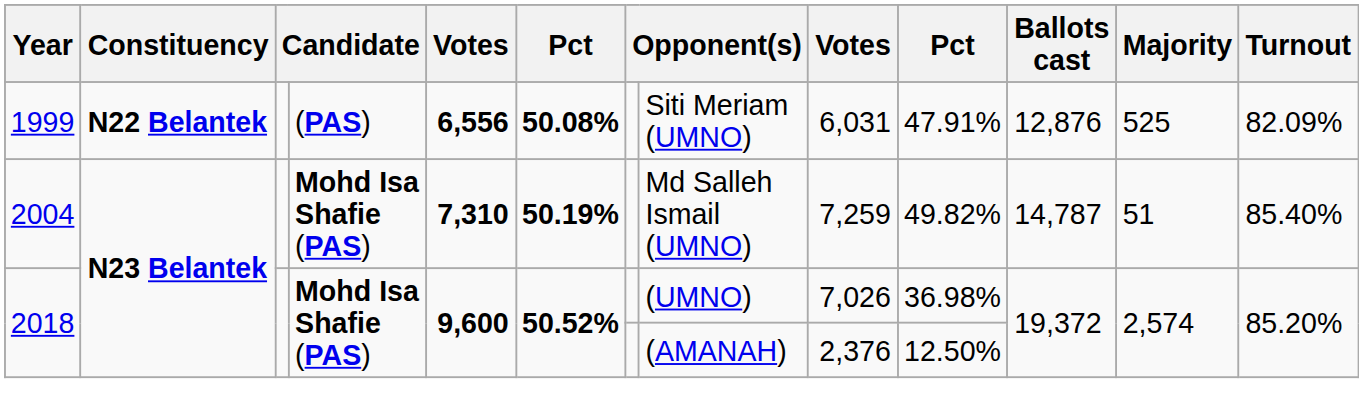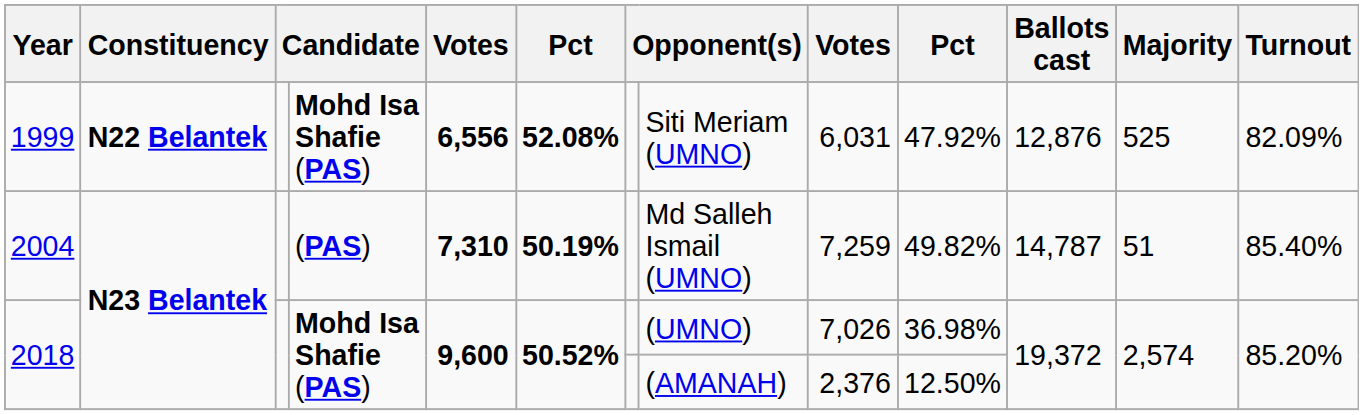1999 | column 4: (PAS) -> Mohd Isa Shafie (PAS)
1999 | column 6: 50.08% -> 52.08%
1999 | column 10: 47.91% -> 47.92%
2004 | column 4: Mohd Isa Shafie (PAS) -> (PAS)
